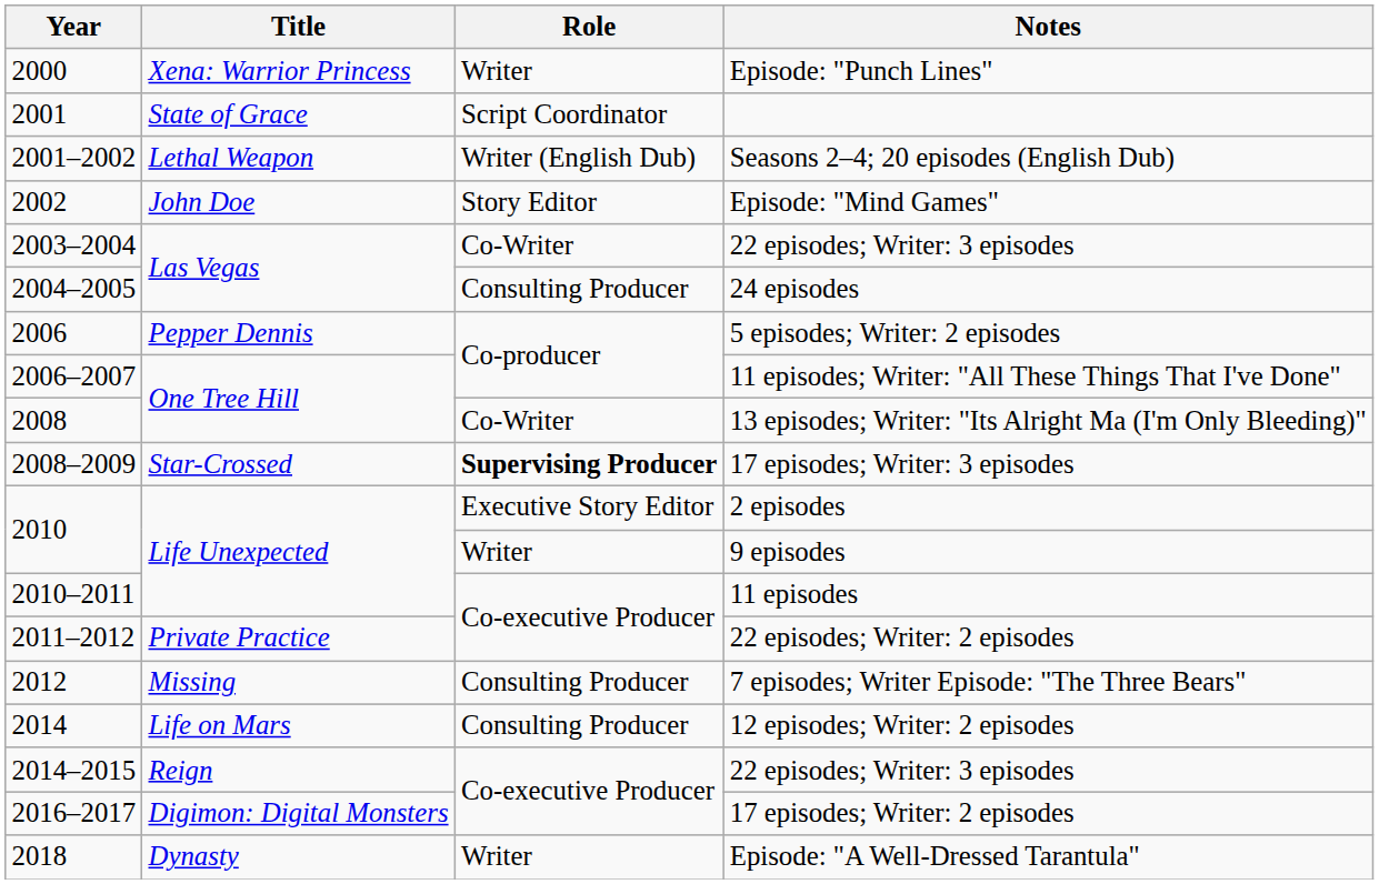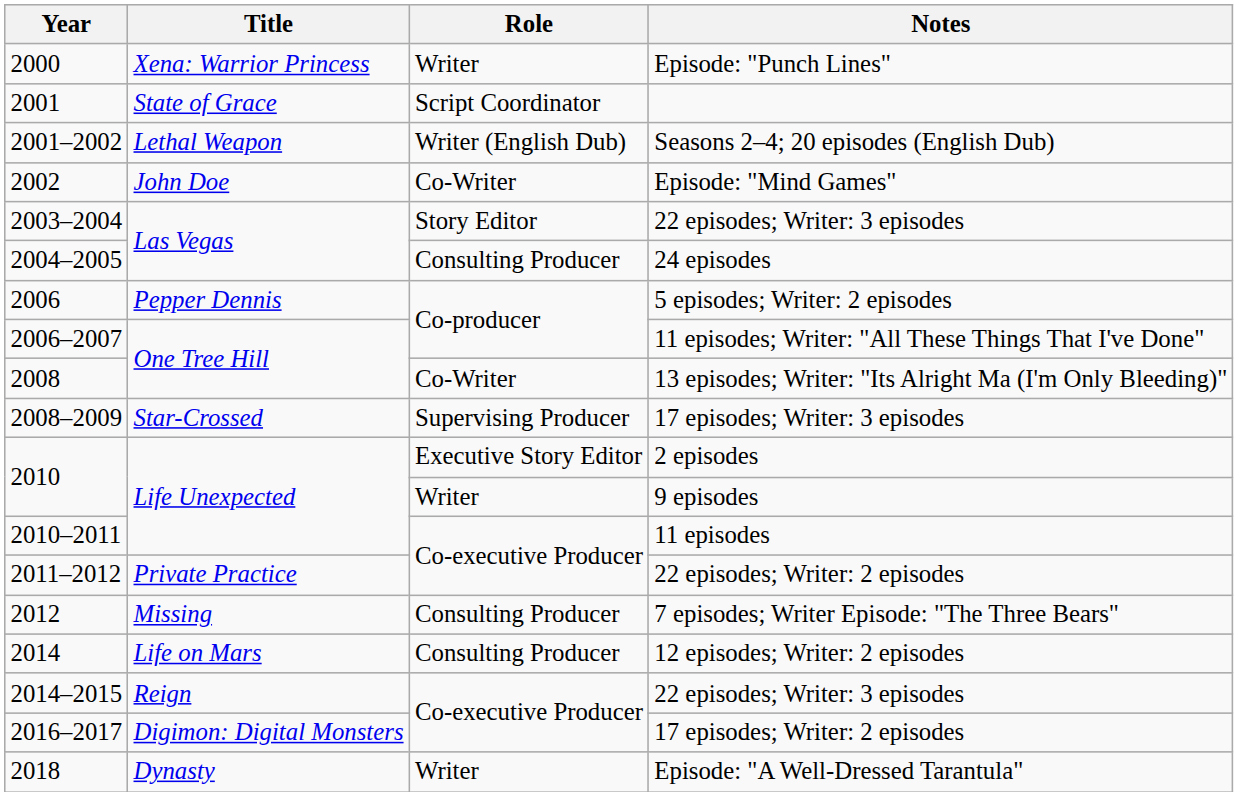Episode: "Mind Games" | Role: Story Editor -> Co-Writer
2003–2004 / 22 episodes; Writer: 3 episodes | Role: Co-Writer -> Story Editor
17 episodes; Writer: 3 episodes | Role: bold -> normal
